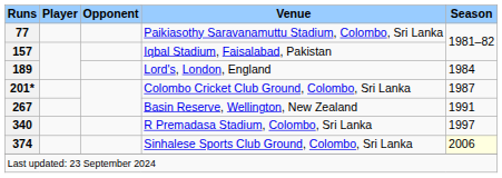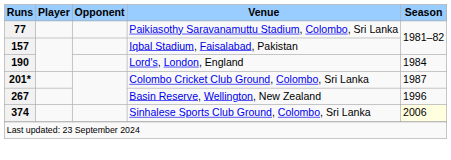Lord's, London, England | Runs: 189 -> 190
Basin Reserve, Wellington, New Zealand | Season: 1991 -> 1996
- row: 340 | R Premadasa Stadium, Colombo, Sri Lanka | 1997
